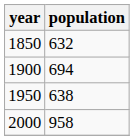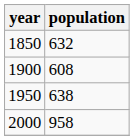1900 | population: 694 -> 608
